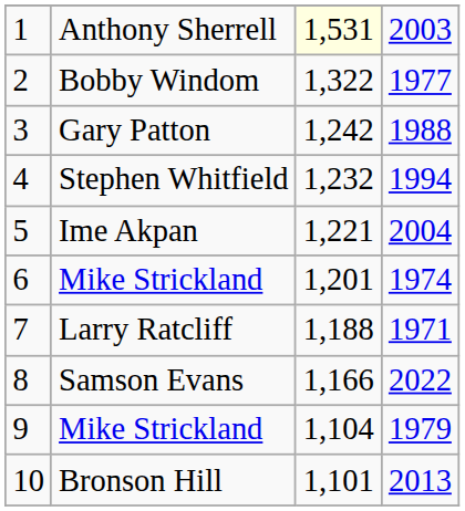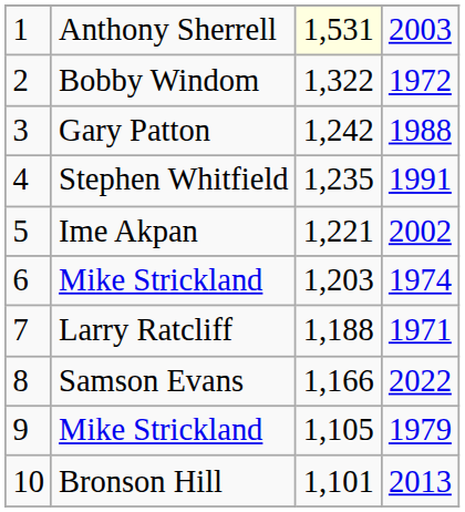Bobby Windom | column 4: 1977 -> 1972
Stephen Whitfield | column 3: 1,232 -> 1,235
Stephen Whitfield | column 4: 1994 -> 1991
Ime Akpan | column 4: 2004 -> 2002
6 / Mike Strickland | column 3: 1,201 -> 1,203
9 / Mike Strickland | column 3: 1,104 -> 1,105
